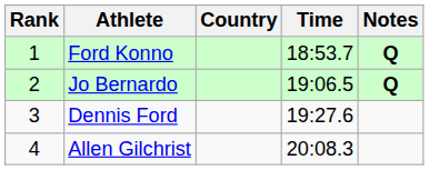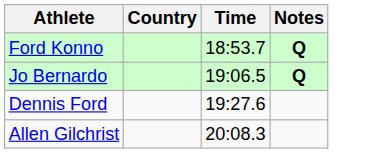- column: Rank | 1 | 2 | 3 | 4
